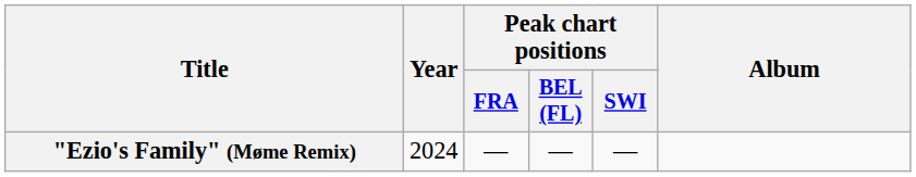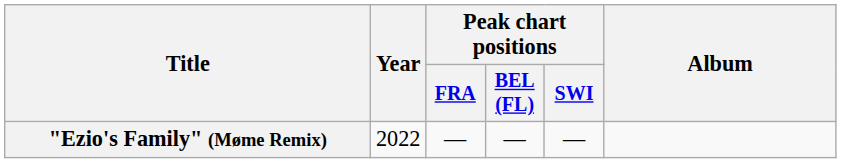"Ezio's Family" (Møme Remix) | Year: 2024 -> 2022
